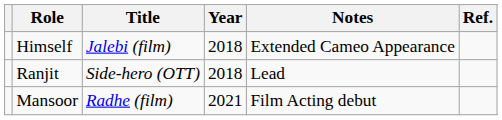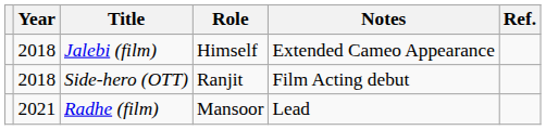columns swapped: Year <-> Role
Side-hero (OTT) | Notes: Lead -> Film Acting debut
Radhe (film) | Notes: Film Acting debut -> Lead
